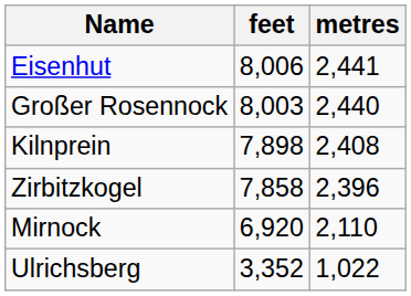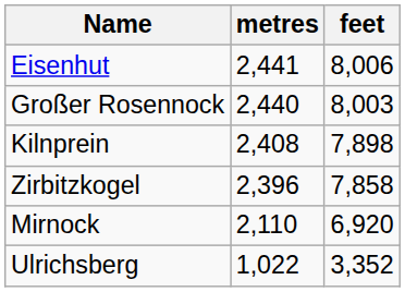columns swapped: metres <-> feet
